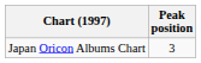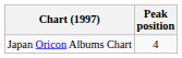Japan Oricon Albums Chart | Peak position: 3 -> 4
